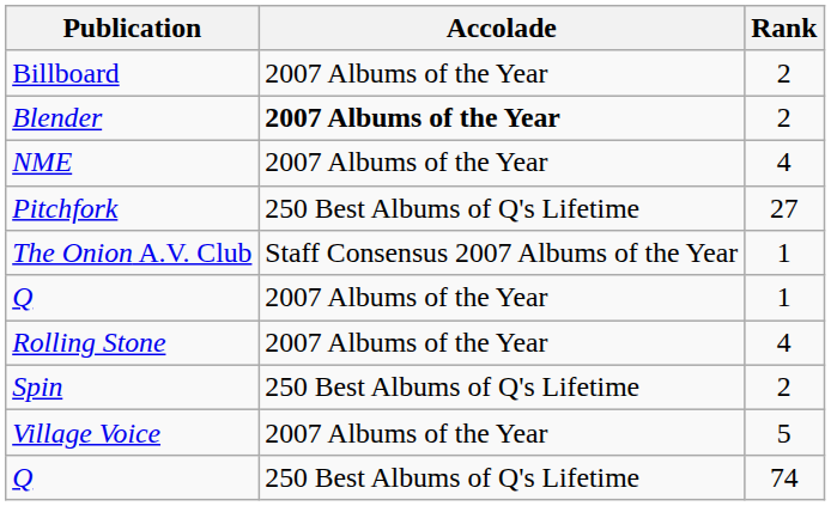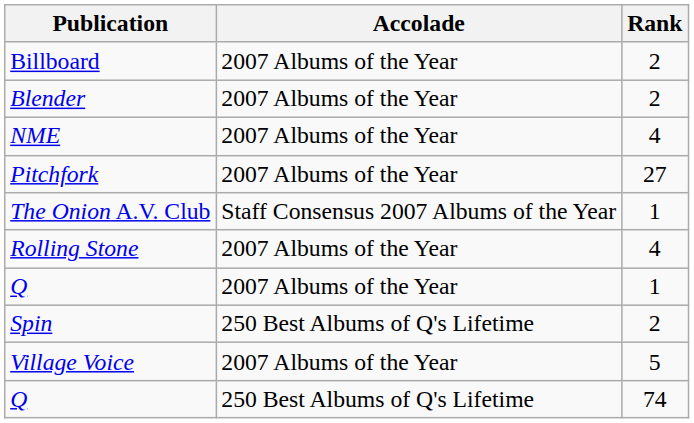Blender | Accolade: bold -> normal
Pitchfork | Accolade: 250 Best Albums of Q's Lifetime -> 2007 Albums of the Year
rows swapped: Q / 1 <-> Rolling Stone
